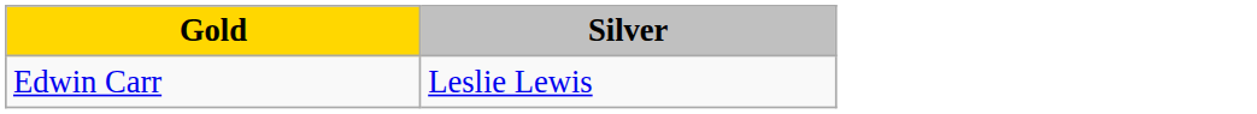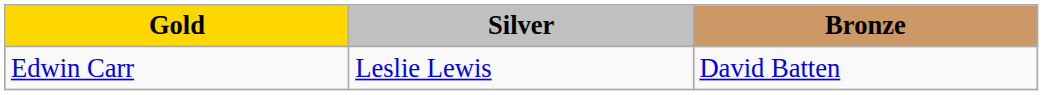+ column: Bronze | David Batten
